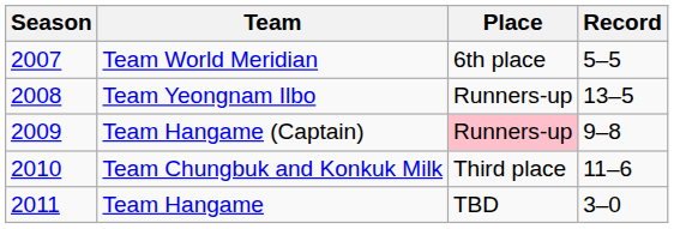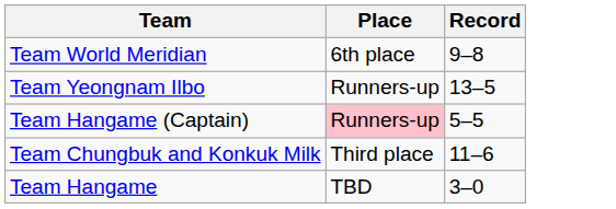- column: Season | 2007 | 2008 | 2009 | 2010 | 2011
Team World Meridian | Record: 5–5 -> 9–8
Team Hangame (Captain) | Record: 9–8 -> 5–5
